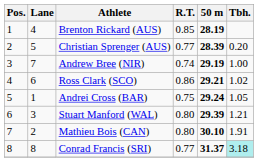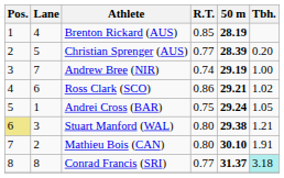Stuart Manford (WAL) | Pos.: no background -> khaki background
Stuart Manford (WAL) | 50 m: 29.39 -> 29.38
